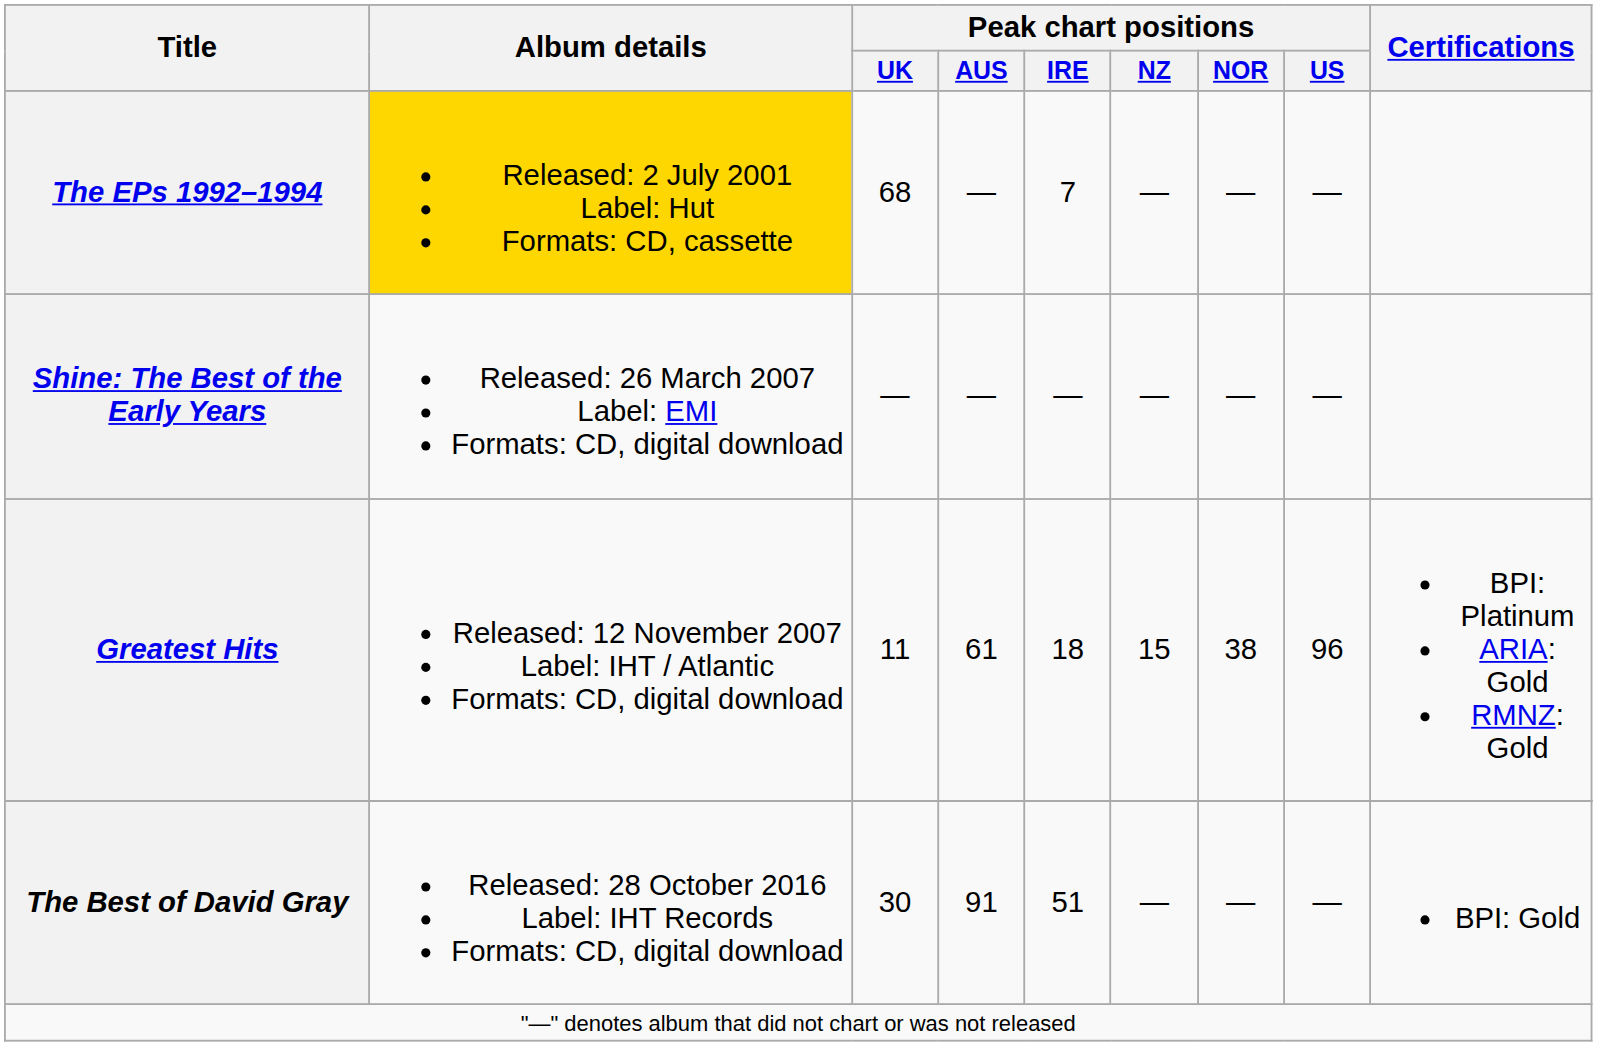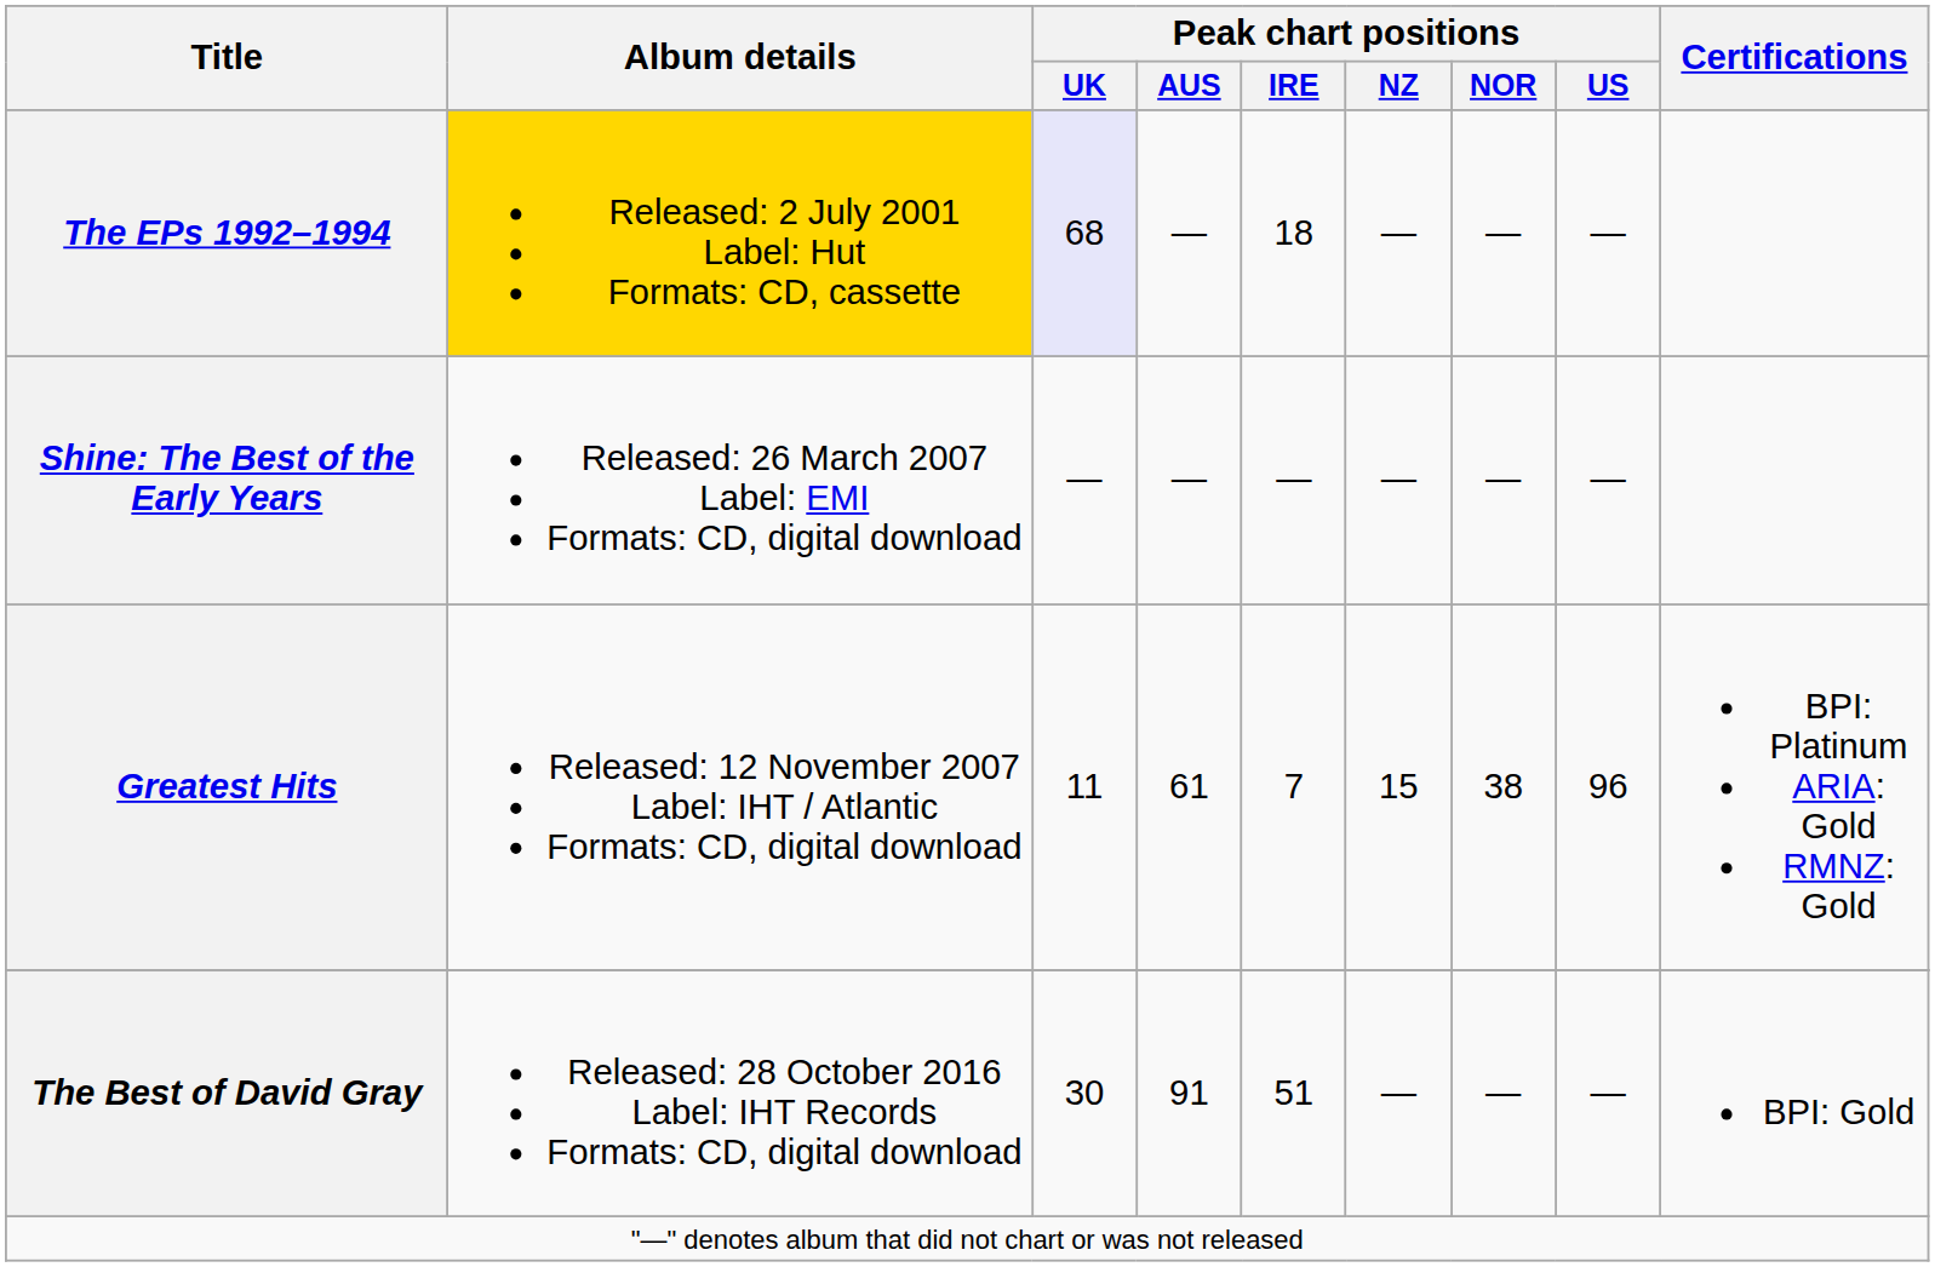The EPs 1992–1994 | Peak chart positions / UK: no background -> lavender background
The EPs 1992–1994 | Peak chart positions / IRE: 7 -> 18
Greatest Hits | Peak chart positions / IRE: 18 -> 7
